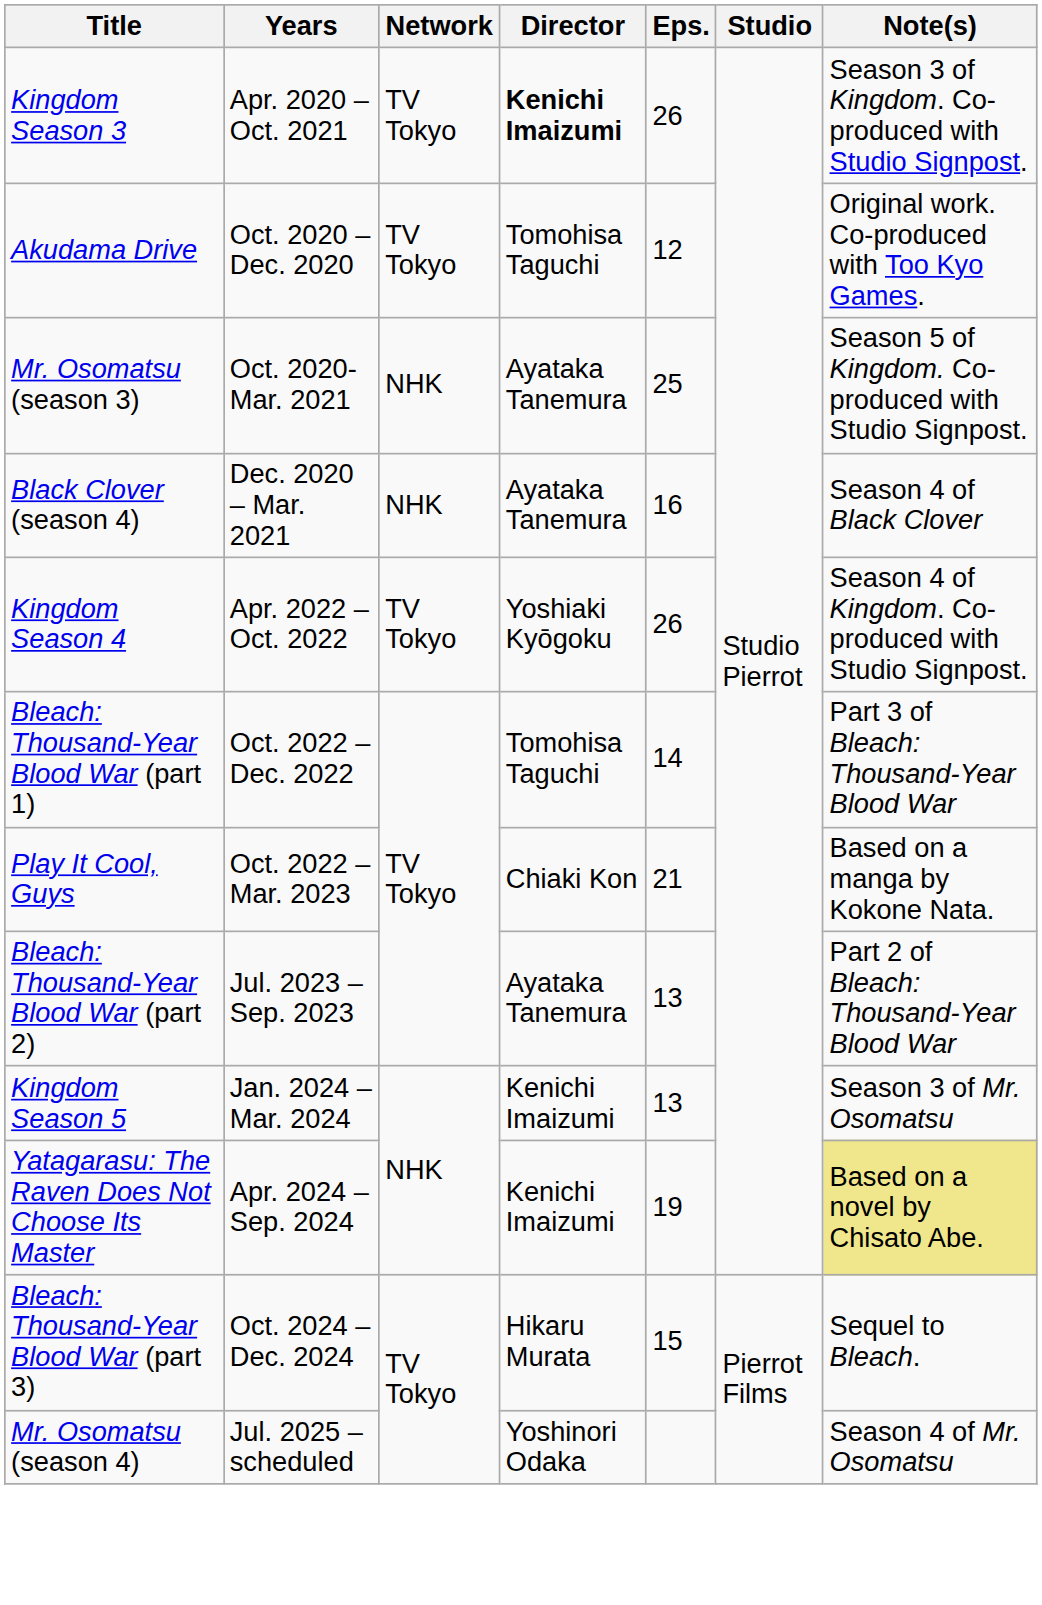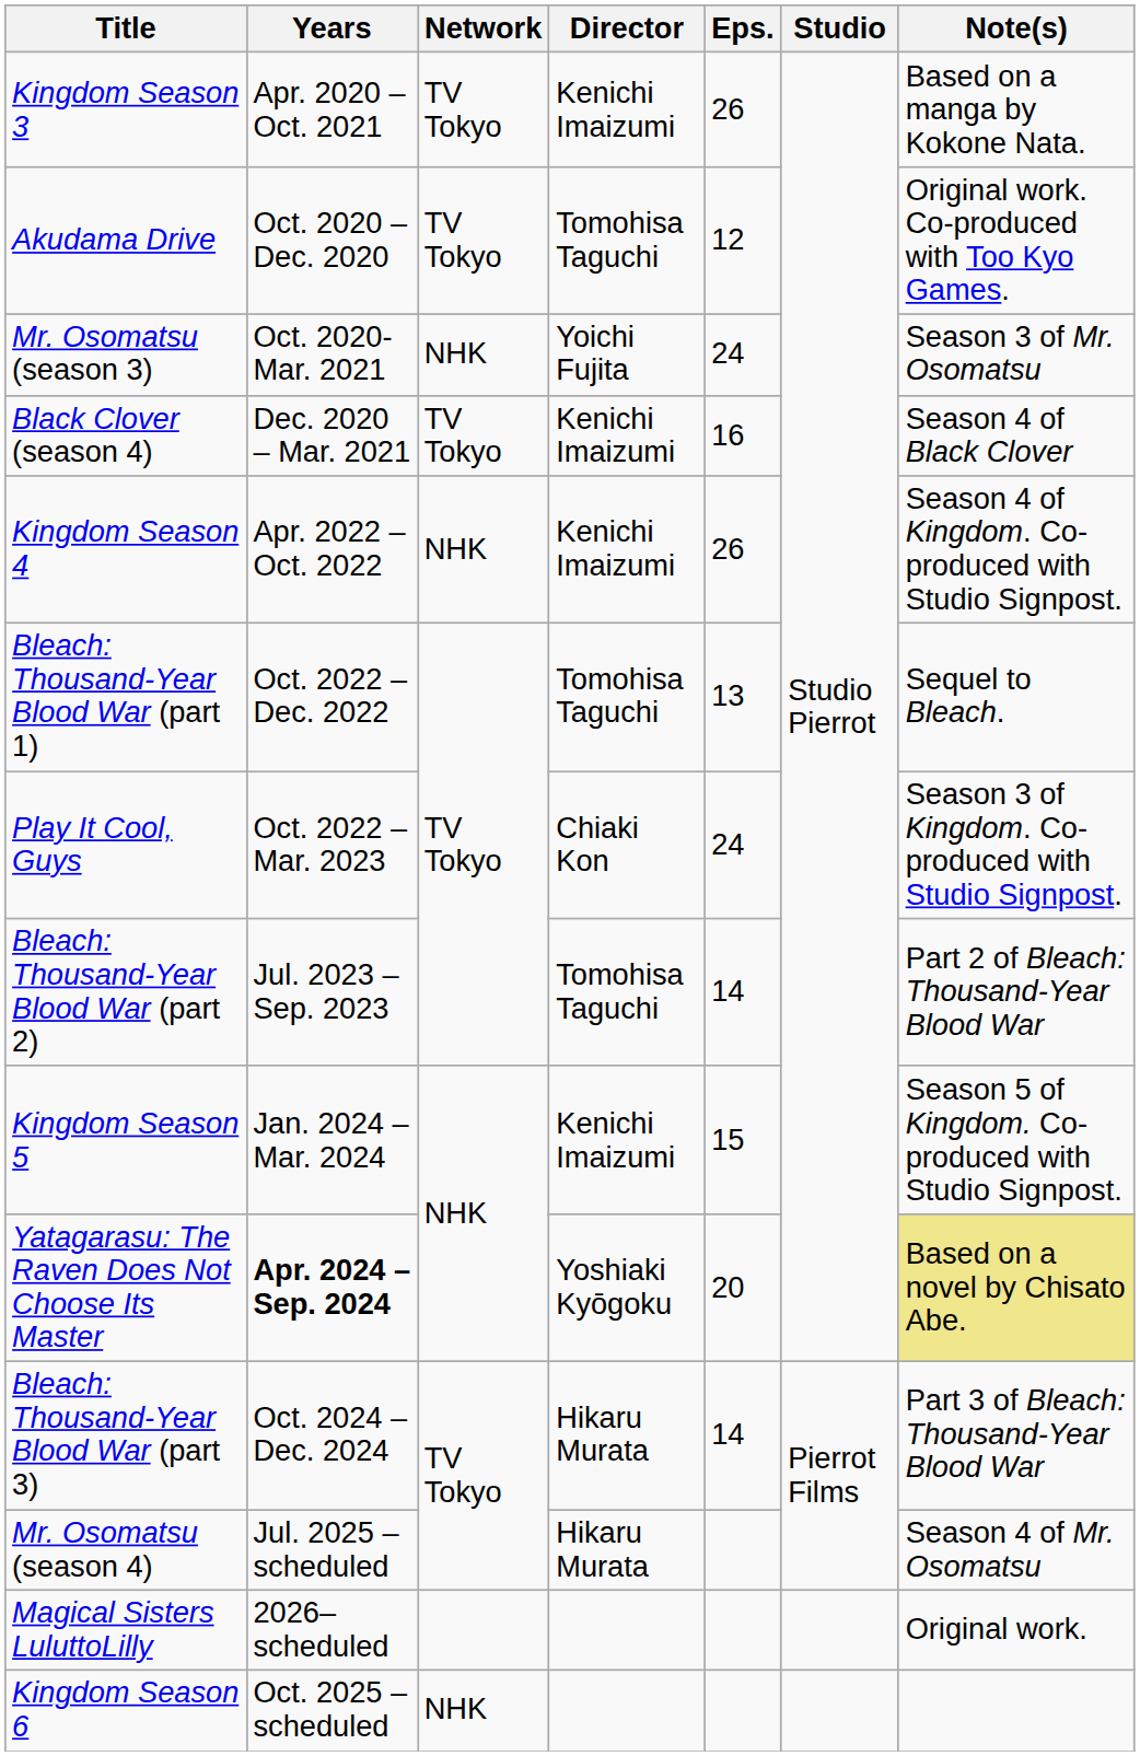Kingdom Season 3 | Director: bold -> normal
Kingdom Season 3 | Note(s): Season 3 of Kingdom. Co-produced with Studio Signpost. -> Based on a manga by Kokone Nata.
Mr. Osomatsu (season 3) | Director: Ayataka Tanemura -> Yoichi Fujita
Mr. Osomatsu (season 3) | Eps.: 25 -> 24
Mr. Osomatsu (season 3) | Note(s): Season 5 of Kingdom. Co-produced with Studio Signpost. -> Season 3 of Mr. Osomatsu
Black Clover (season 4) | Network: NHK -> TV Tokyo
Black Clover (season 4) | Director: Ayataka Tanemura -> Kenichi Imaizumi
Kingdom Season 4 | Network: TV Tokyo -> NHK
Kingdom Season 4 | Director: Yoshiaki Kyōgoku -> Kenichi Imaizumi
Bleach: Thousand-Year Blood War (part 1) | Eps.: 14 -> 13
Bleach: Thousand-Year Blood War (part 1) | Note(s): Part 3 of Bleach: Thousand-Year Blood War -> Sequel to Bleach.
Play It Cool, Guys | Eps.: 21 -> 24
Play It Cool, Guys | Note(s): Based on a manga by Kokone Nata. -> Season 3 of Kingdom. Co-produced with Studio Signpost.
Bleach: Thousand-Year Blood War (part 2) | Director: Ayataka Tanemura -> Tomohisa Taguchi
Bleach: Thousand-Year Blood War (part 2) | Eps.: 13 -> 14
Kingdom Season 5 | Eps.: 13 -> 15
Kingdom Season 5 | Note(s): Season 3 of Mr. Osomatsu -> Season 5 of Kingdom. Co-produced with Studio Signpost.
Yatagarasu: The Raven Does Not Choose Its Master | Years: normal -> bold
Yatagarasu: The Raven Does Not Choose Its Master | Director: Kenichi Imaizumi -> Yoshiaki Kyōgoku
Yatagarasu: The Raven Does Not Choose Its Master | Eps.: 19 -> 20
Bleach: Thousand-Year Blood War (part 3) | Eps.: 15 -> 14
Bleach: Thousand-Year Blood War (part 3) | Note(s): Sequel to Bleach. -> Part 3 of Bleach: Thousand-Year Blood War
Mr. Osomatsu (season 4) | Director: Yoshinori Odaka -> Hikaru Murata
+ row: Magical Sisters LuluttoLilly | 2026–scheduled | Original work.
+ row: Kingdom Season 6 | Oct. 2025 – scheduled | NHK
